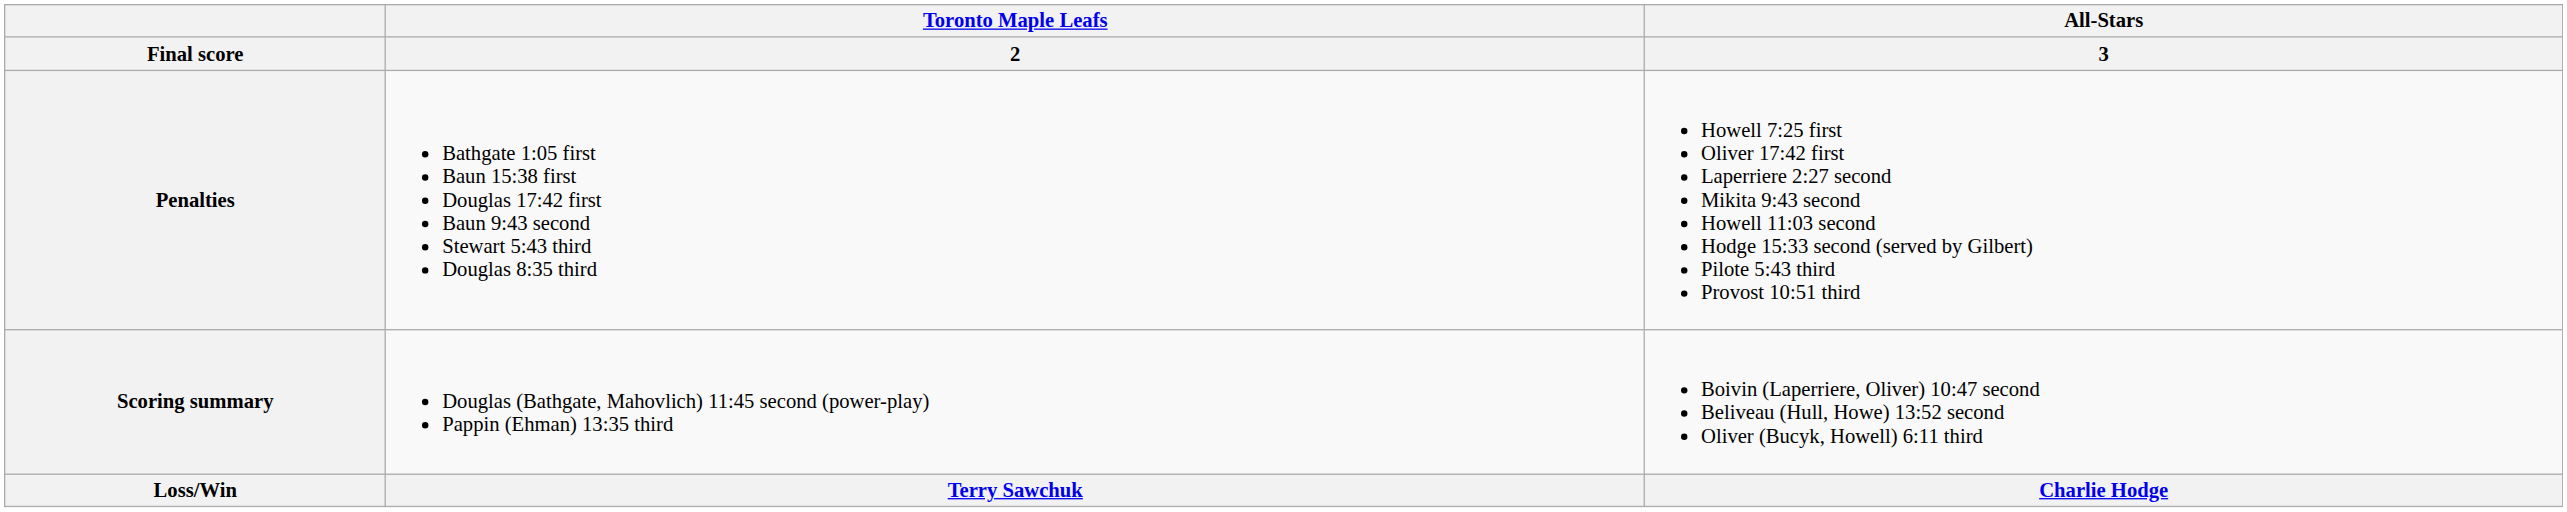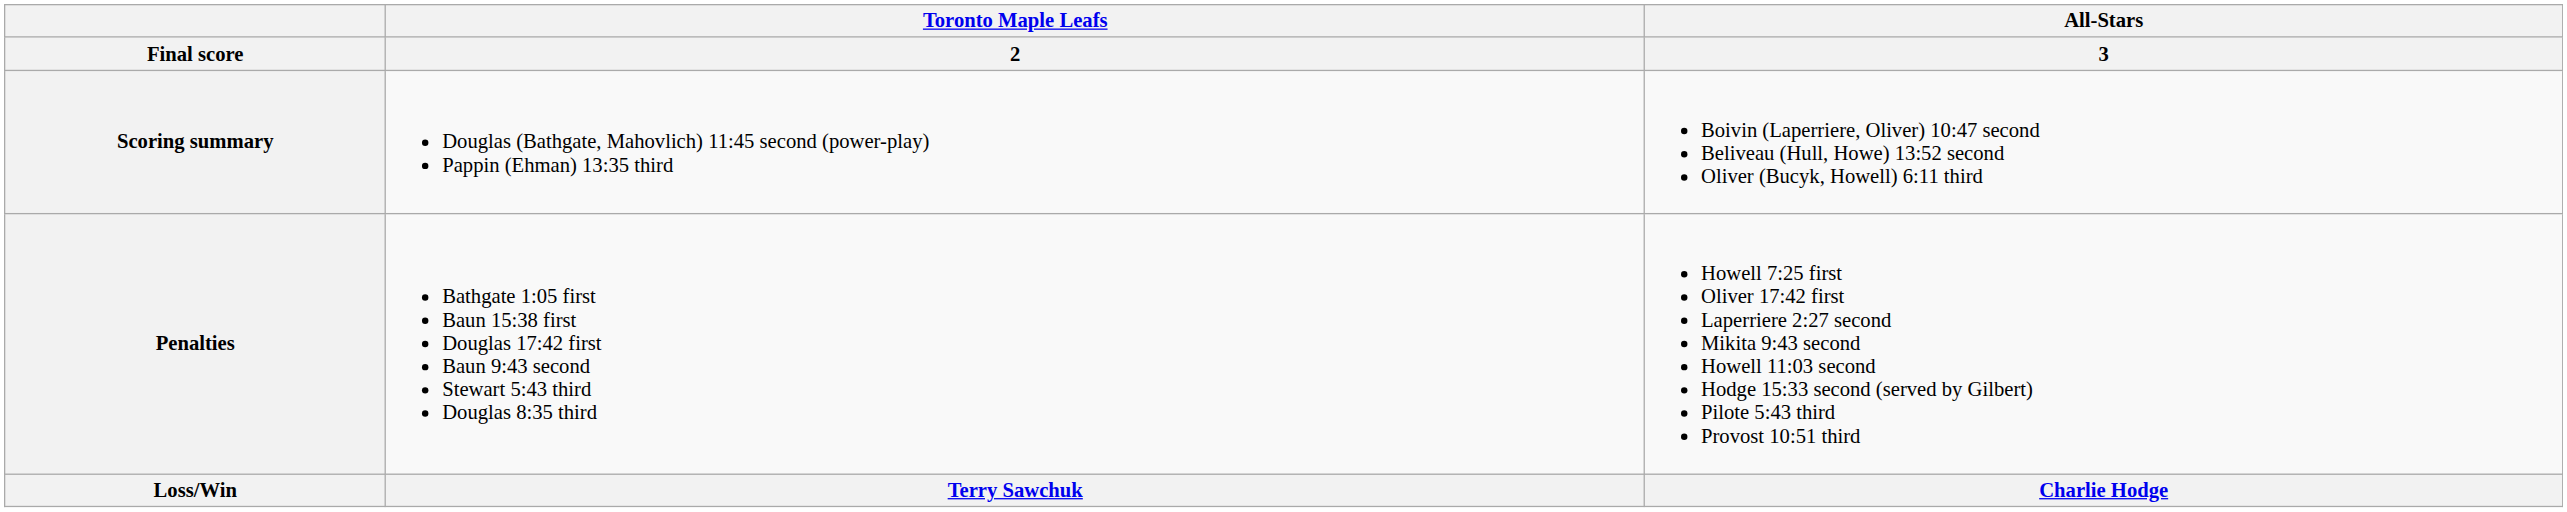rows swapped: Scoring summary <-> Penalties
